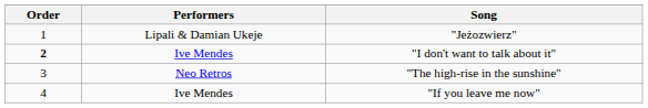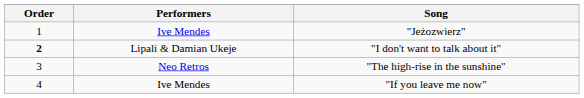"Jeżozwierz" | Performers: Lipali & Damian Ukeje -> Ive Mendes
"I don't want to talk about it" | Performers: Ive Mendes -> Lipali & Damian Ukeje
